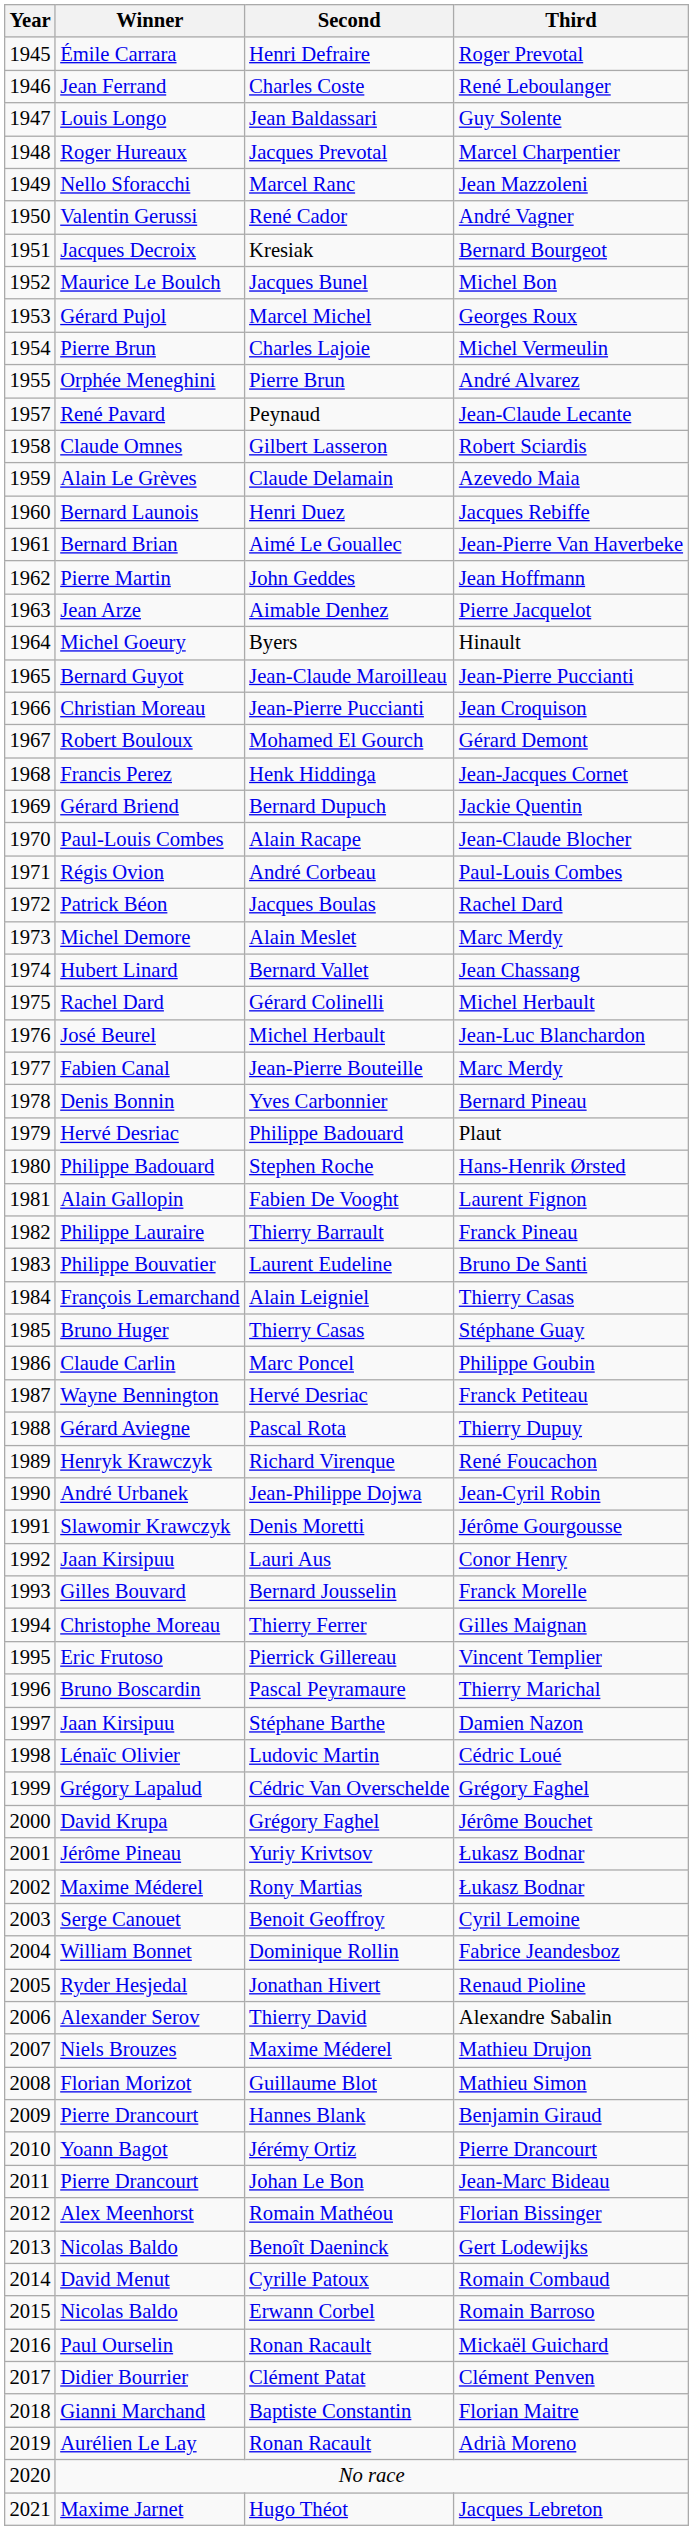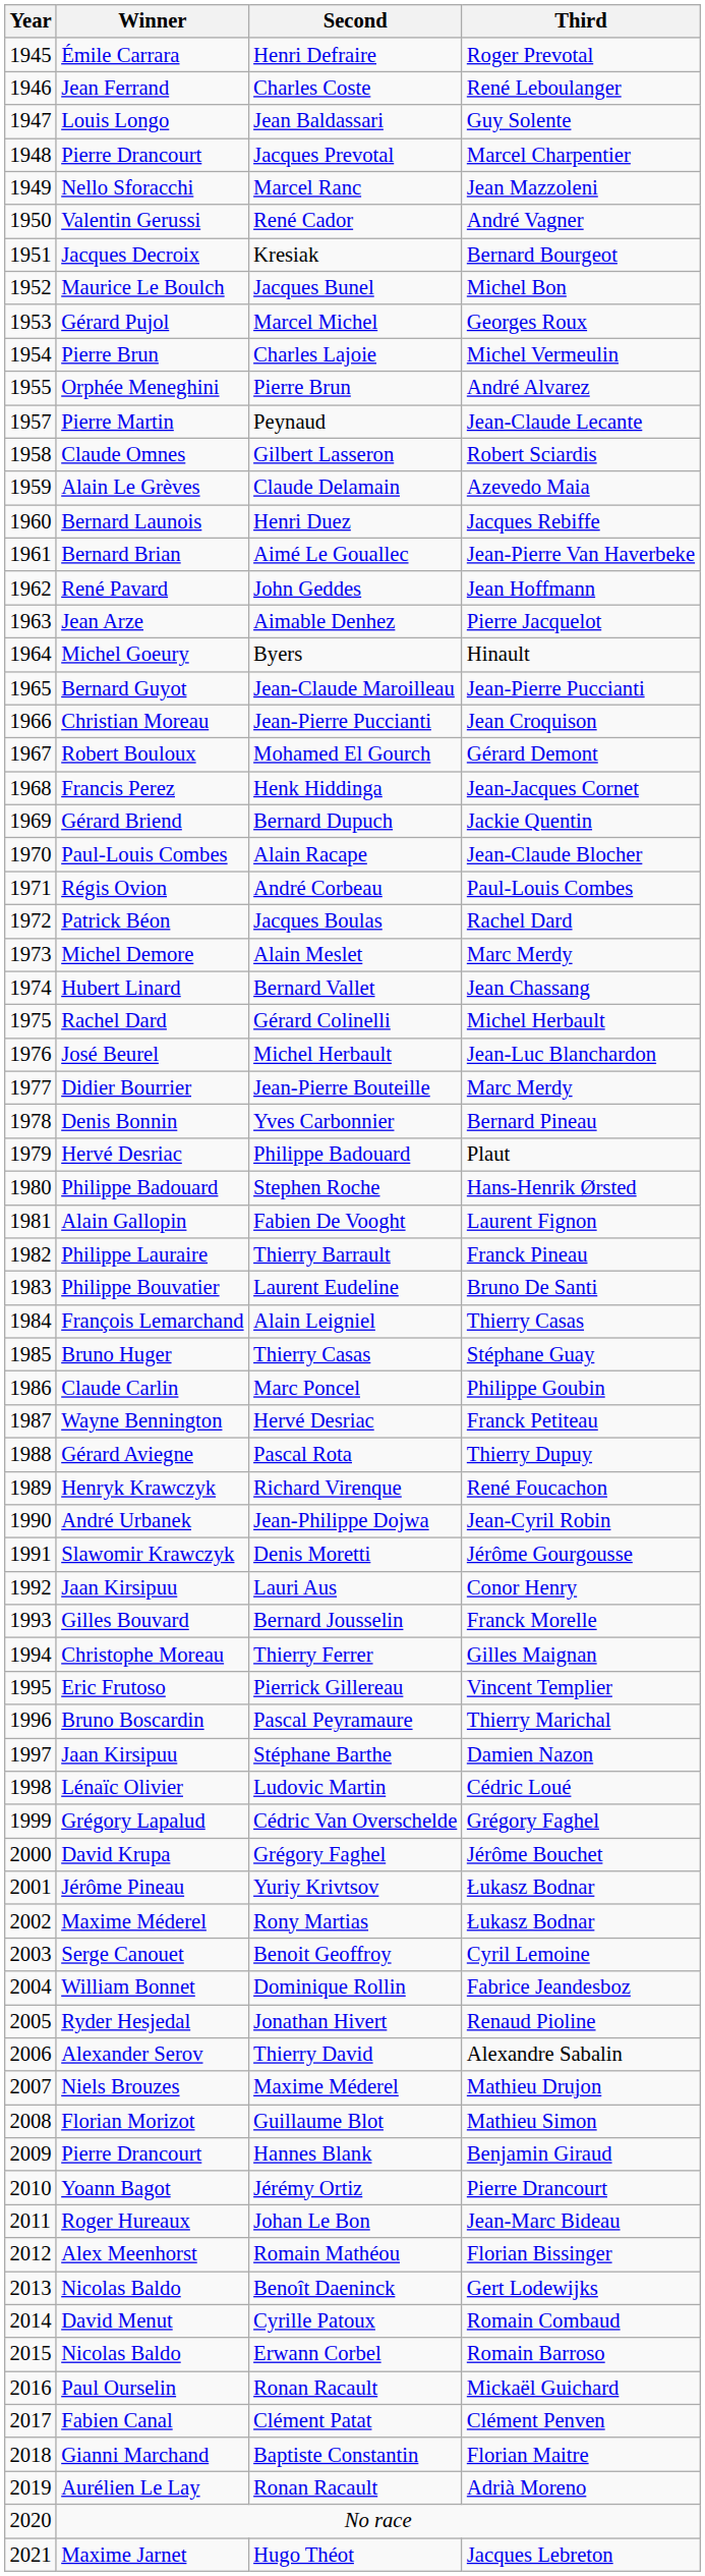Jacques Prevotal | Winner: Roger Hureaux -> Pierre Drancourt
Peynaud | Winner: René Pavard -> Pierre Martin
John Geddes | Winner: Pierre Martin -> René Pavard
Jean-Pierre Bouteille | Winner: Fabien Canal -> Didier Bourrier
Johan Le Bon | Winner: Pierre Drancourt -> Roger Hureaux
Clément Patat | Winner: Didier Bourrier -> Fabien Canal
